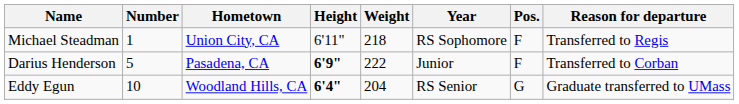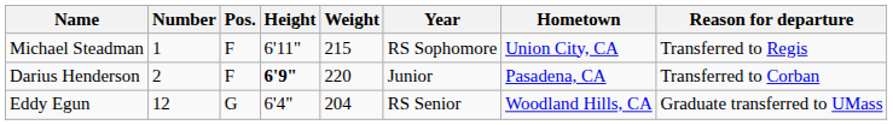columns swapped: Pos. <-> Hometown
Michael Steadman | Weight: 218 -> 215
Darius Henderson | Number: 5 -> 2
Darius Henderson | Weight: 222 -> 220
Eddy Egun | Number: 10 -> 12
Eddy Egun | Height: bold -> normal
